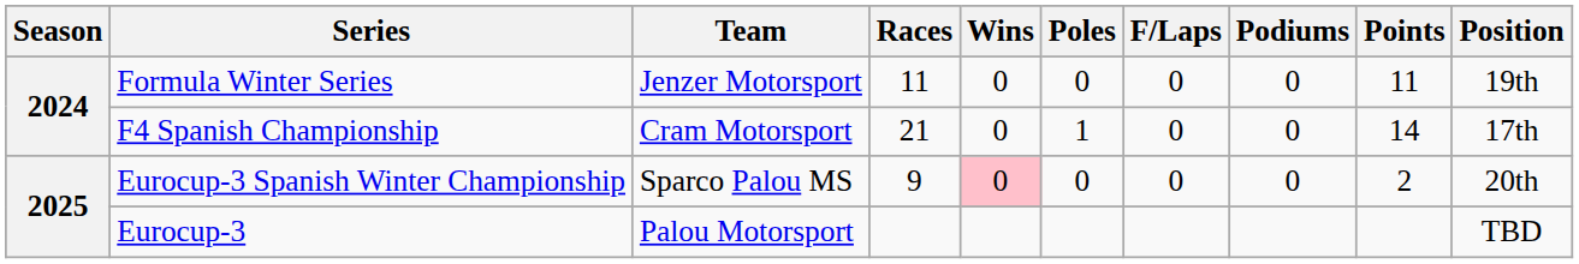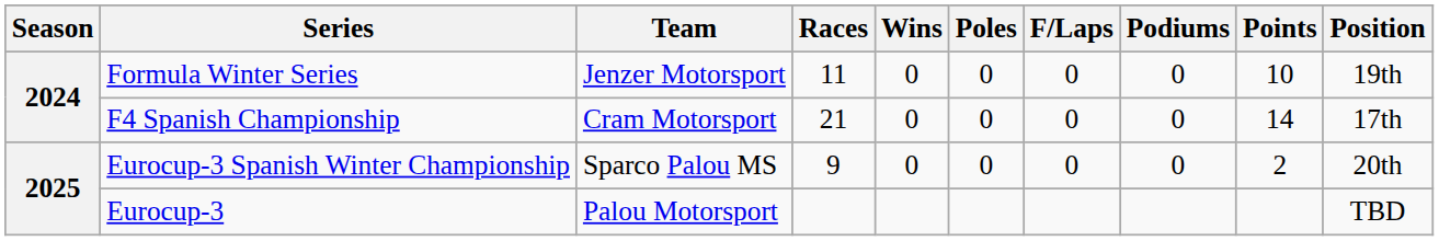Formula Winter Series | Points: 11 -> 10
F4 Spanish Championship | Poles: 1 -> 0
Eurocup-3 Spanish Winter Championship | Wins: pink background -> no background
